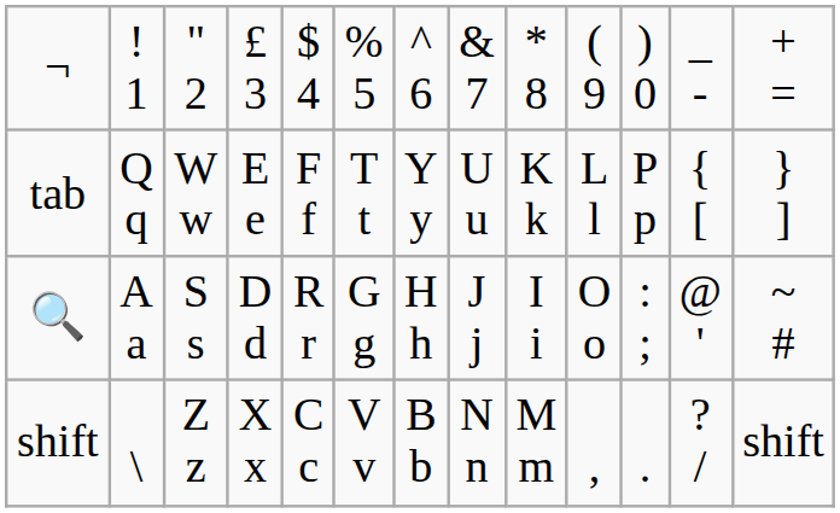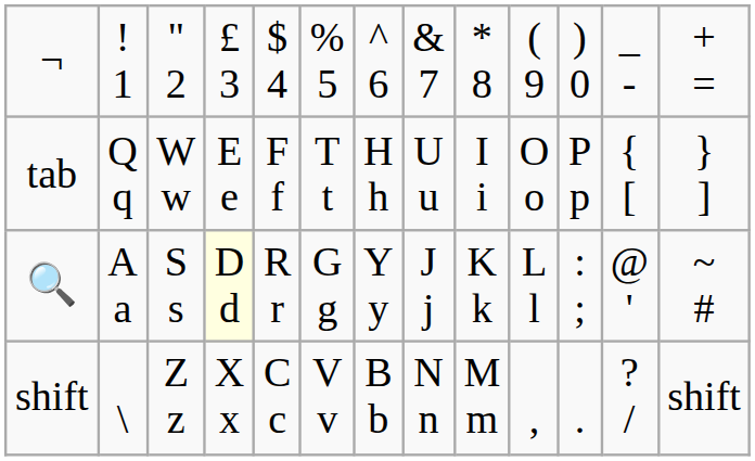tab | column 7: Y y -> H h
tab | column 9: K k -> I i
tab | column 10: L l -> O o
🔍 | column 4: no background -> lightyellow background
🔍 | column 7: H h -> Y y
🔍 | column 9: I i -> K k
🔍 | column 10: O o -> L l
